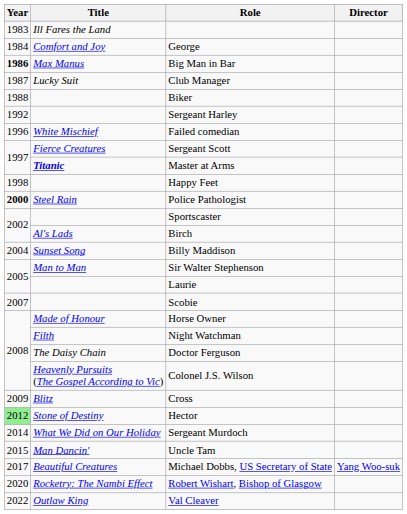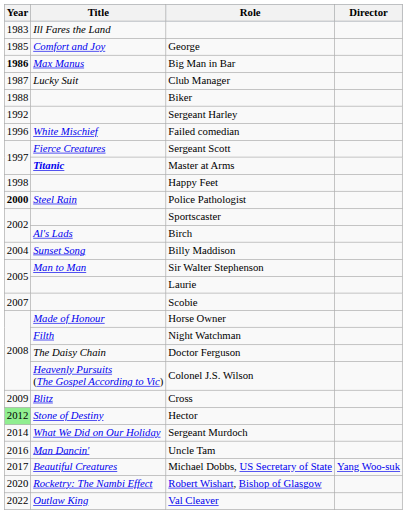George | Year: 1984 -> 1985
Uncle Tam | Year: 2015 -> 2016
